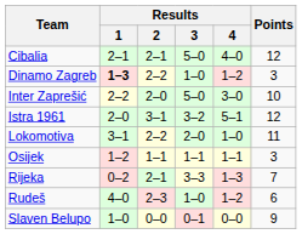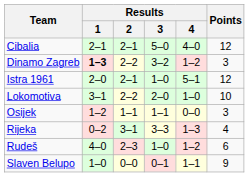Dinamo Zagreb | Results / 3: 1–0 -> 3–2
- row: Inter Zaprešić | 2–2 | 2–0 | 5–0 | 3–0 | 10
Istra 1961 | Results / 2: 3–1 -> 2–1
Istra 1961 | Results / 3: 3–2 -> 1–0
Lokomotiva | Points: 11 -> 10
Osijek | Results / 4: 1–1 -> 0–0
Rijeka | Results / 2: 2–1 -> 3–1
Rijeka | Points: 7 -> 4
Slaven Belupo | Results / 4: 0–0 -> 1–1
